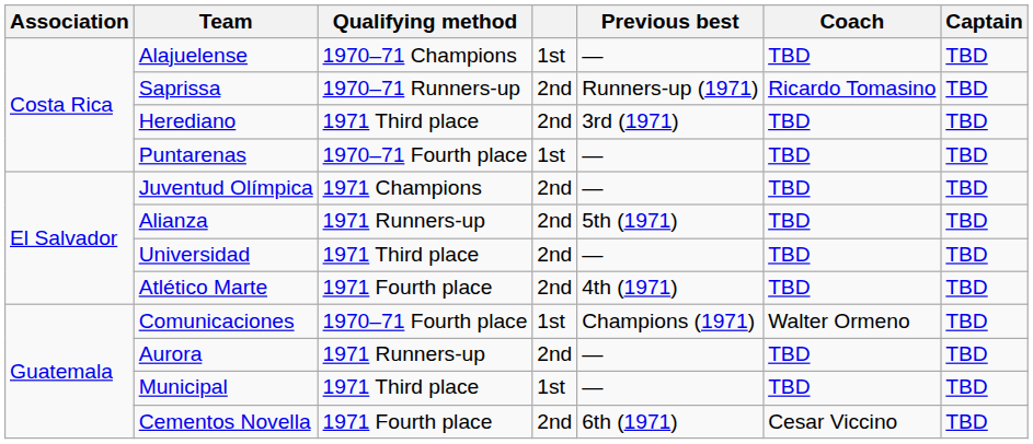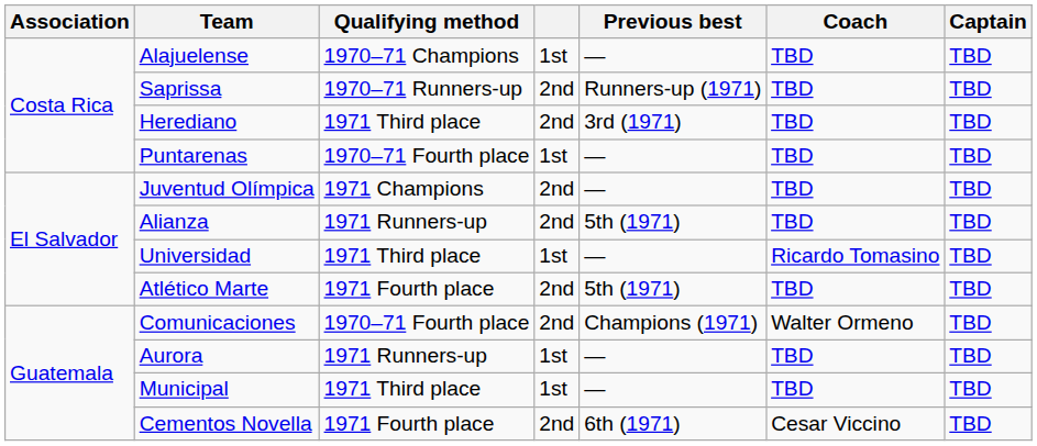Saprissa | Coach: Ricardo Tomasino -> TBD
Universidad | column 4: 2nd -> 1st
Universidad | Coach: TBD -> Ricardo Tomasino
Atlético Marte | Previous best: 4th (1971) -> 5th (1971)
Comunicaciones | column 4: 1st -> 2nd
Aurora | column 4: 2nd -> 1st
